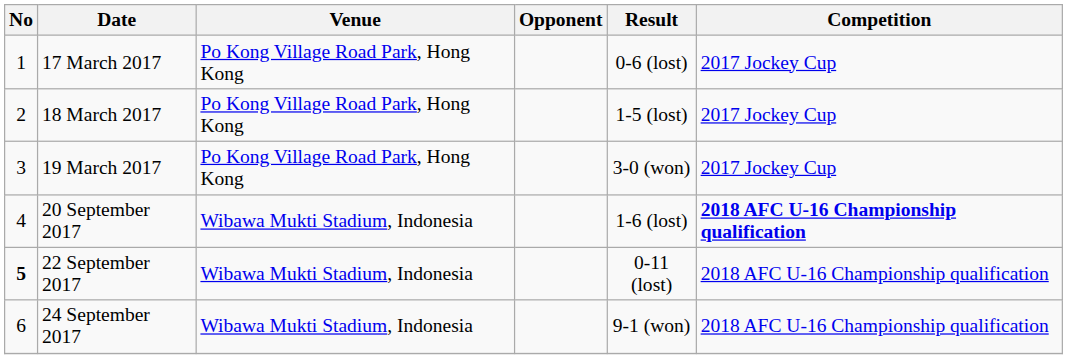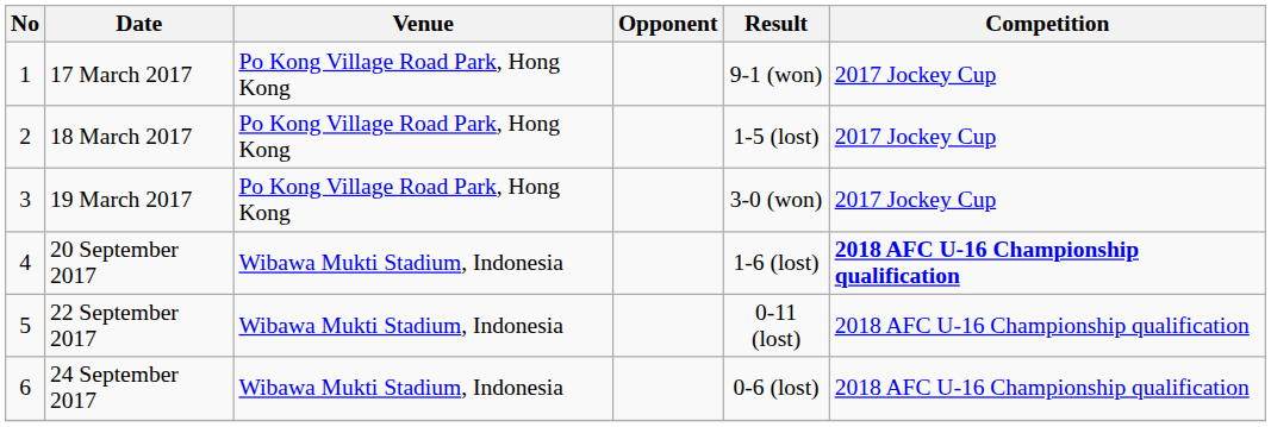17 March 2017 | Result: 0-6 (lost) -> 9-1 (won)
22 September 2017 | No: bold -> normal
24 September 2017 | Result: 9-1 (won) -> 0-6 (lost)
